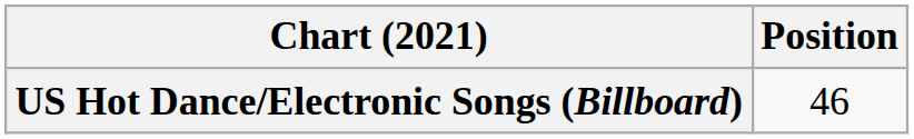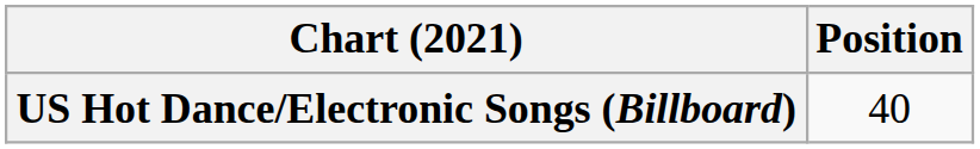US Hot Dance/Electronic Songs (Billboard) | Position: 46 -> 40
